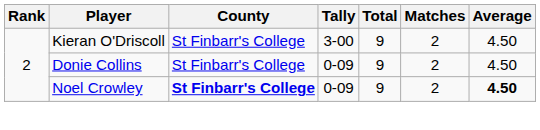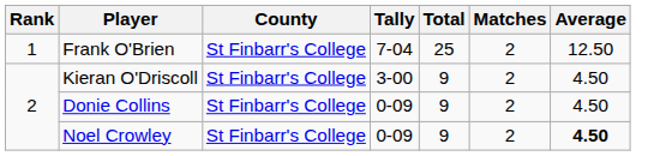+ row: 1 | Frank O'Brien | St Finbarr's College | 7-04 | 25 | 2 | 12.50
Noel Crowley | County: bold -> normal
